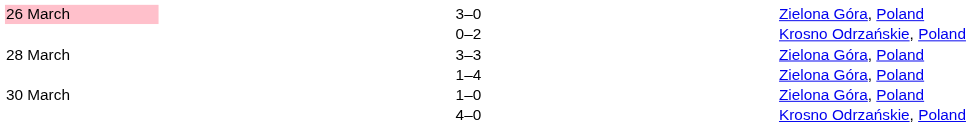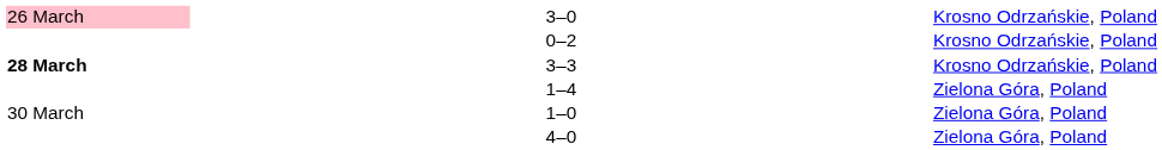3–0 | column 5: Zielona Góra, Poland -> Krosno Odrzańskie, Poland
3–3 | column 1: normal -> bold
3–3 | column 5: Zielona Góra, Poland -> Krosno Odrzańskie, Poland
4–0 | column 5: Krosno Odrzańskie, Poland -> Zielona Góra, Poland
